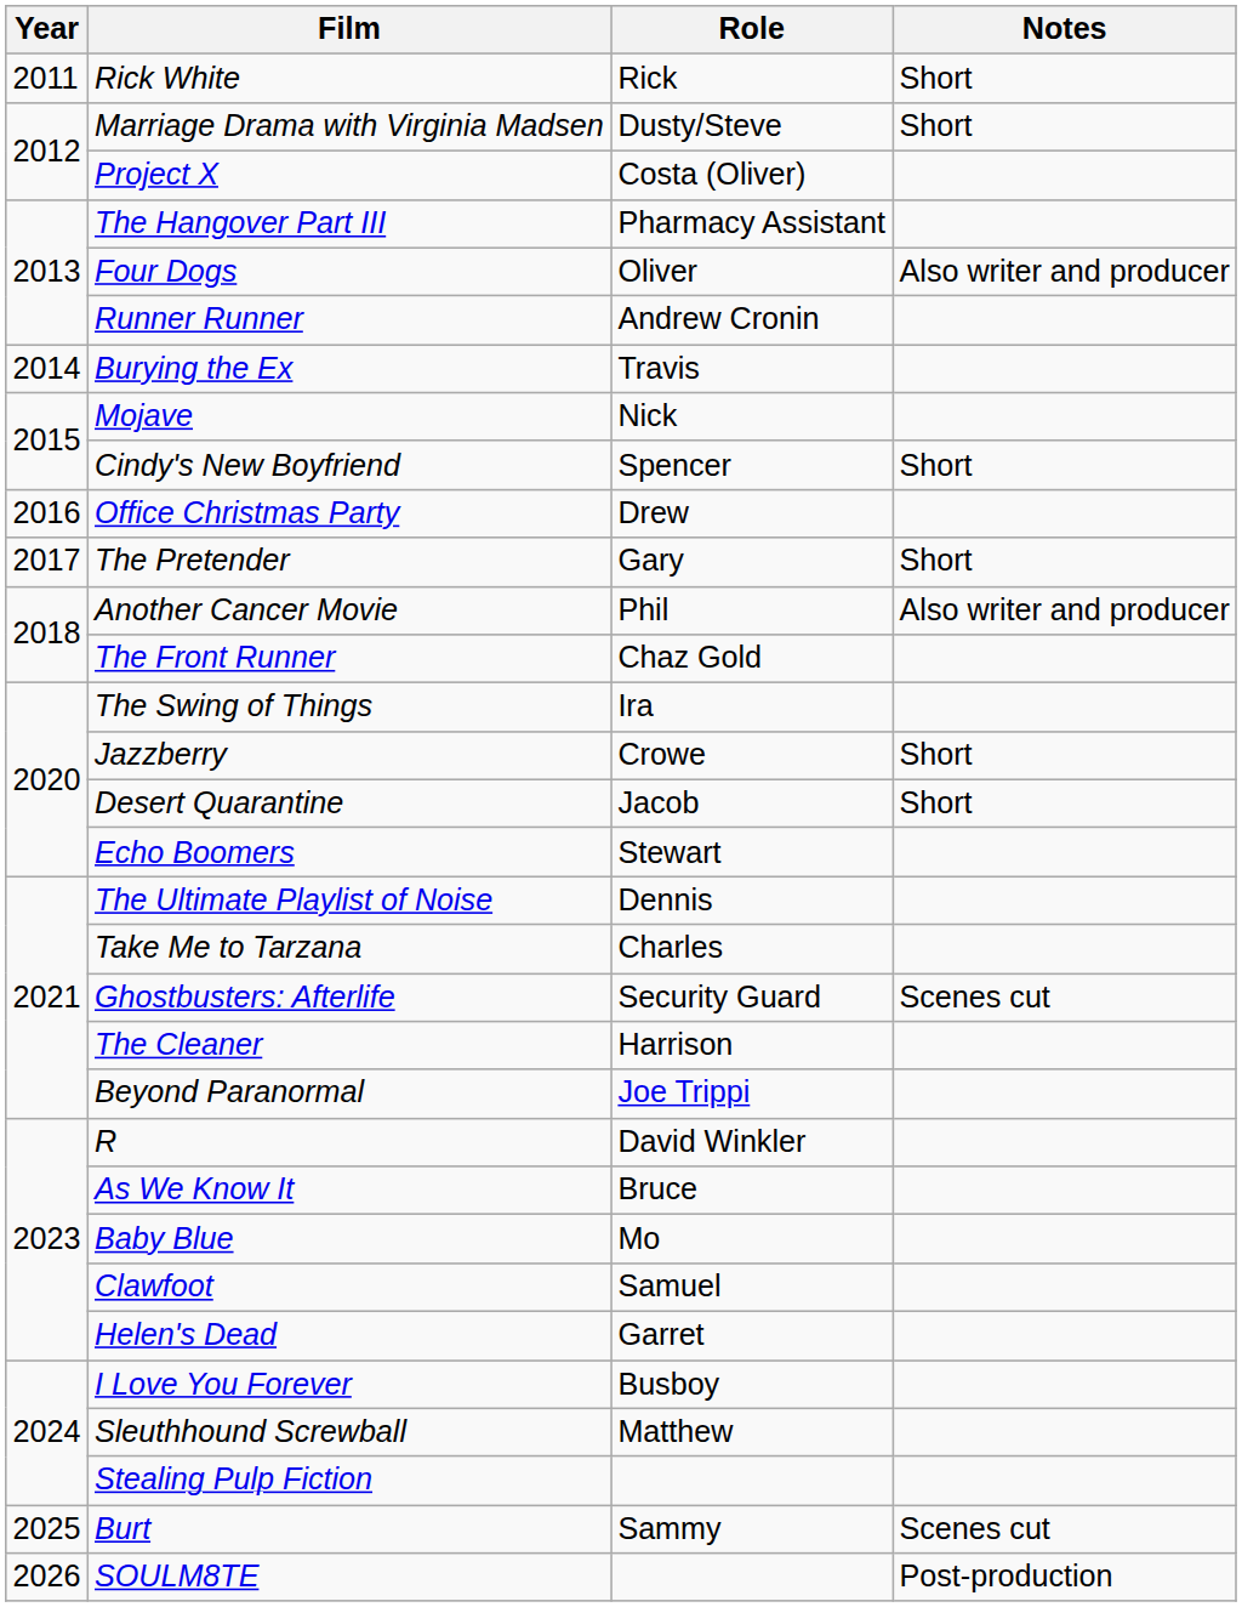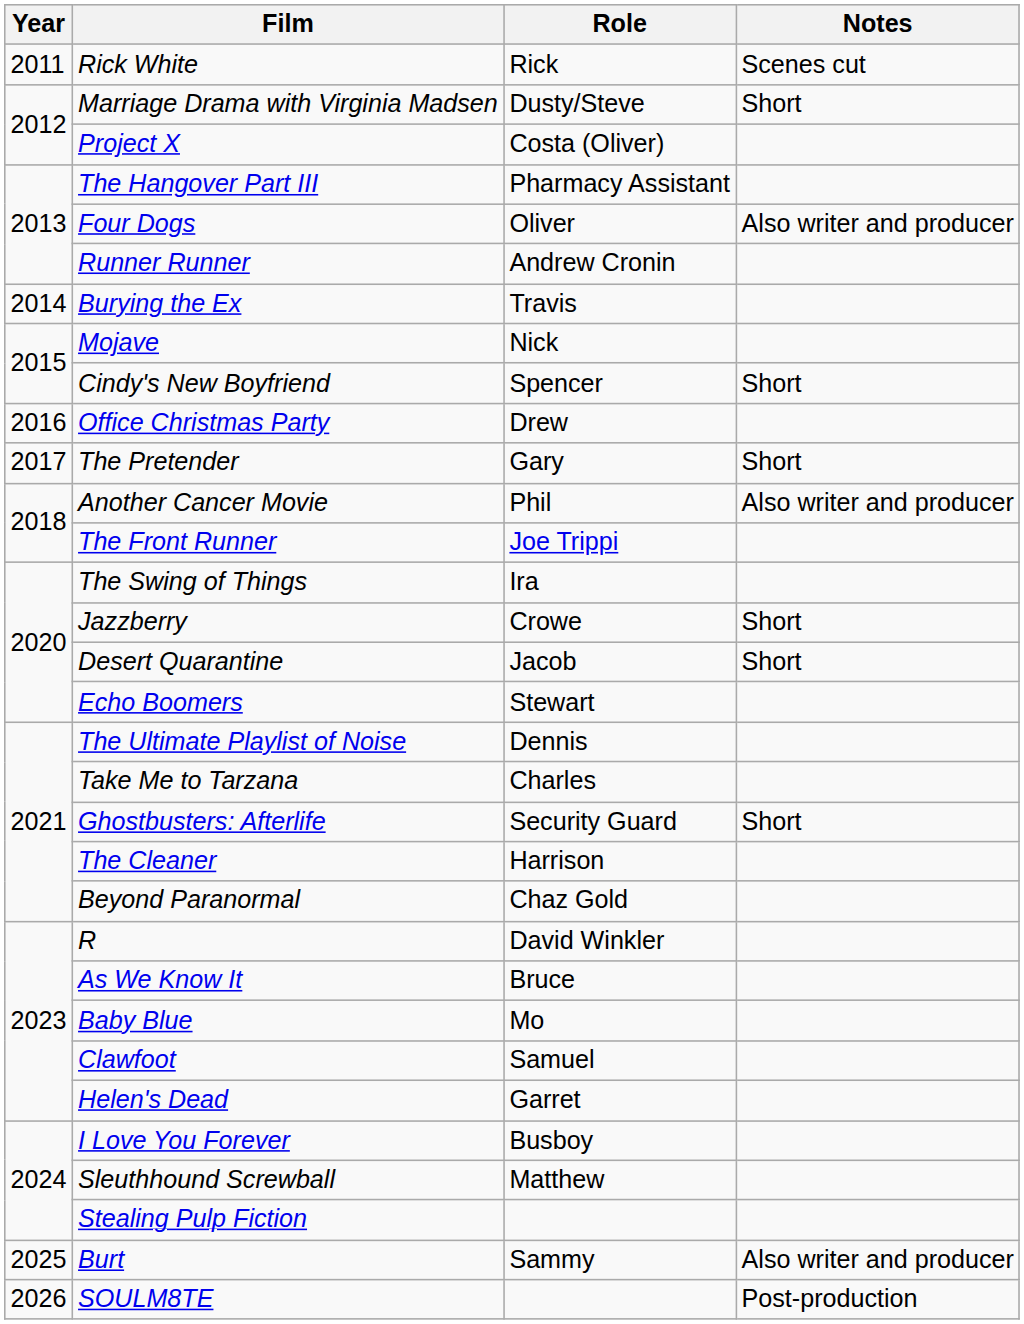Rick White | Notes: Short -> Scenes cut
The Front Runner | Role: Chaz Gold -> Joe Trippi
Ghostbusters: Afterlife | Notes: Scenes cut -> Short
Beyond Paranormal | Role: Joe Trippi -> Chaz Gold
Burt | Notes: Scenes cut -> Also writer and producer
